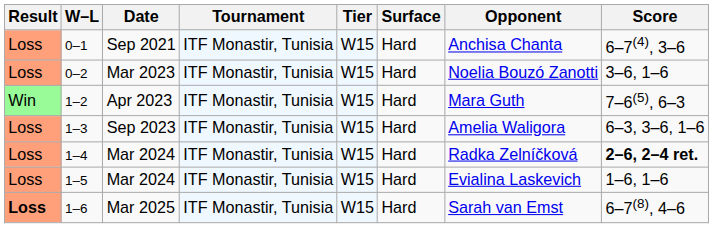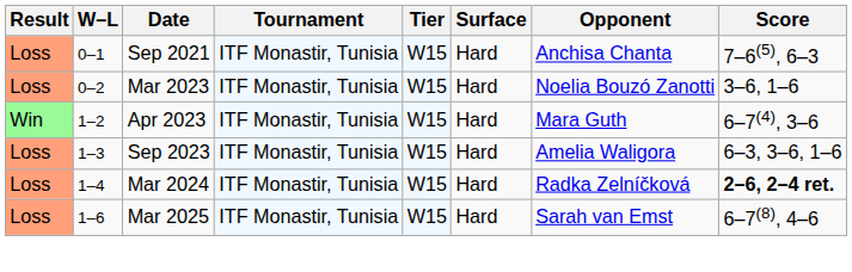0–1 | Score: 6–7(4), 3–6 -> 7–6(5), 6–3
1–2 | Score: 7–6(5), 6–3 -> 6–7(4), 3–6
- row: Loss | 1–5 | Mar 2024 | ITF Monastir, Tunisia | W15 | Hard | Evialina Laskevich | 1–6, 1–6
1–6 | Result: bold -> normal
